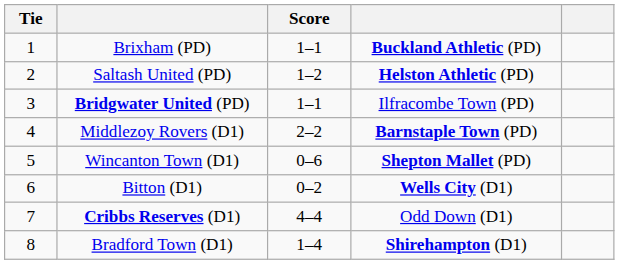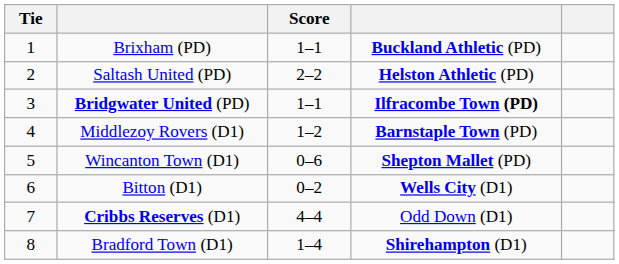Saltash United (PD) | Score: 1–2 -> 2–2
Bridgwater United (PD) | column 4: normal -> bold
Middlezoy Rovers (D1) | Score: 2–2 -> 1–2
